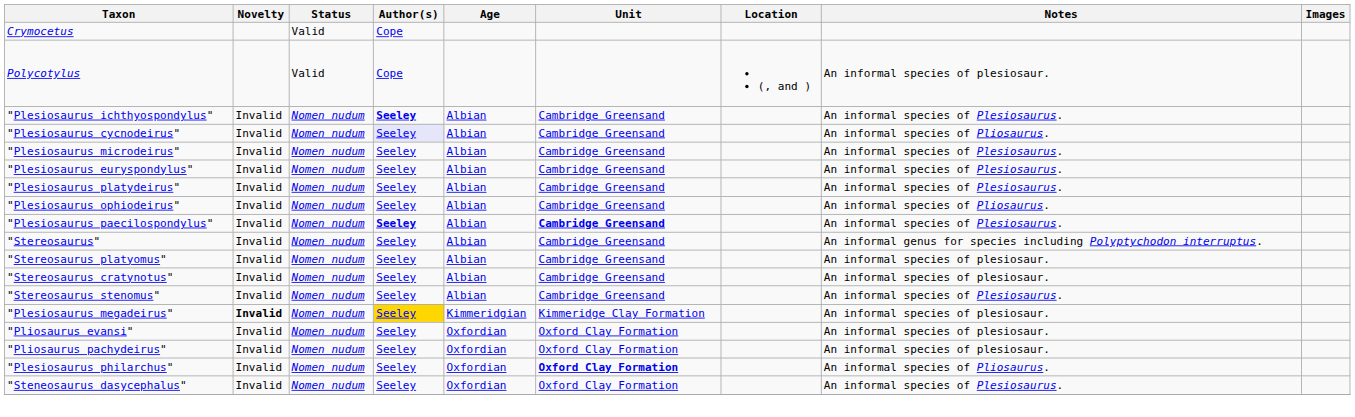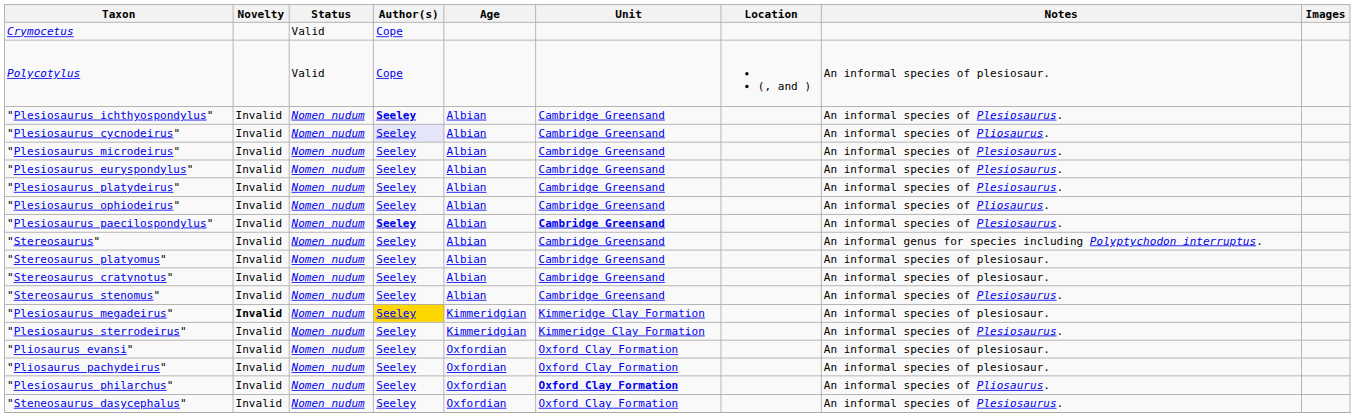+ row: "Plesiosaurus sterrodeirus" | Invalid | Nomen nudum | Seeley | Kimmeridgian | Kimmeridge Clay Formation | An informal species of Plesiosaurus.
